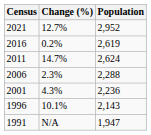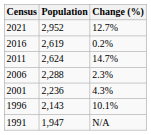columns swapped: Population <-> Change (%)
